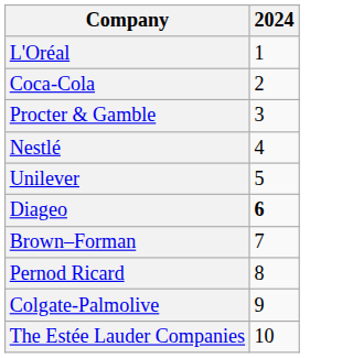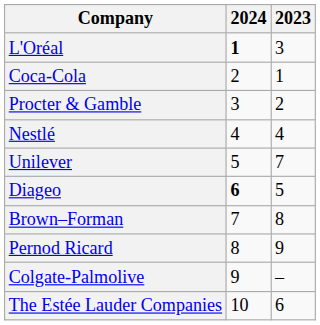+ column: 2023 | 3 | 1 | 2 | 4 | 7 | 5 | 8 | 9 | – | 6
L'Oréal | 2024: normal -> bold
